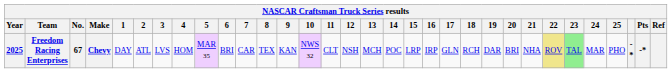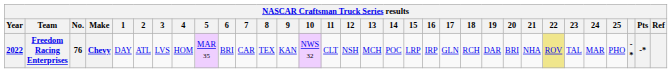Freedom Racing Enterprises | Year: 2025 -> 2022
Freedom Racing Enterprises | No.: 67 -> 76
Freedom Racing Enterprises | 23: lightgreen background -> no background
